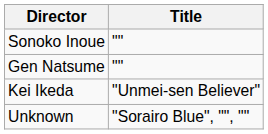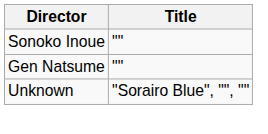- row: Kei Ikeda | "Unmei-sen Believer"
